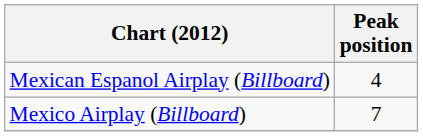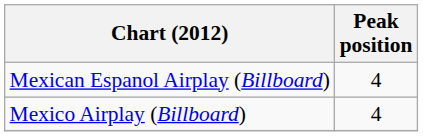Mexico Airplay (Billboard) | Peak position: 7 -> 4
